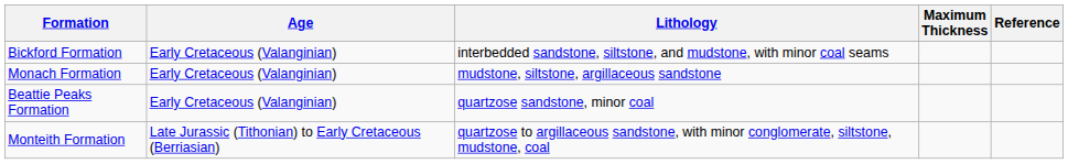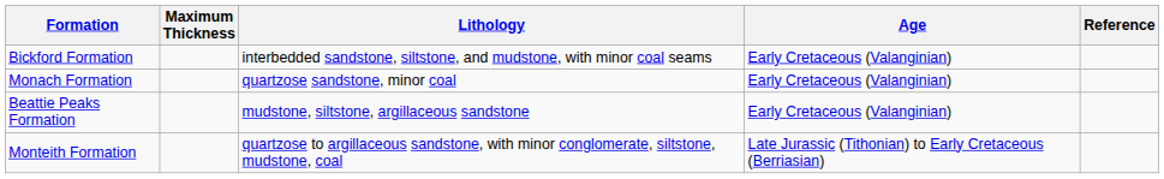columns swapped: Age <-> Maximum Thickness
Monach Formation | Lithology: mudstone, siltstone, argillaceous sandstone -> quartzose sandstone, minor coal
Beattie Peaks Formation | Lithology: quartzose sandstone, minor coal -> mudstone, siltstone, argillaceous sandstone
